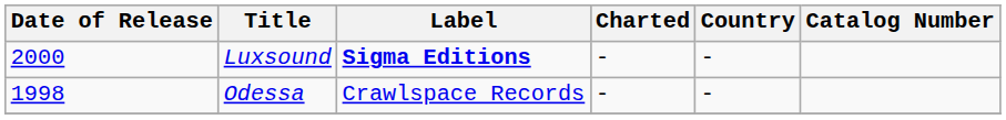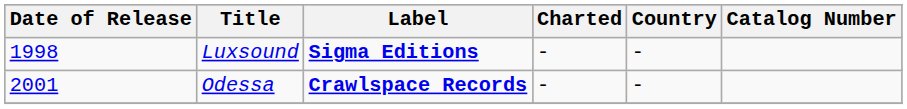Luxsound | Date of Release: 2000 -> 1998
Odessa | Date of Release: 1998 -> 2001
Odessa | Label: normal -> bold
